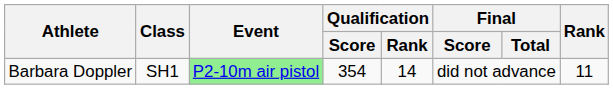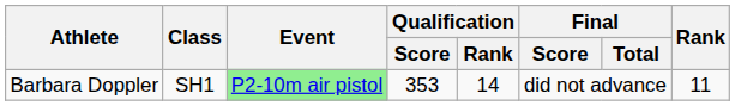Barbara Doppler | Qualification / Score: 354 -> 353
